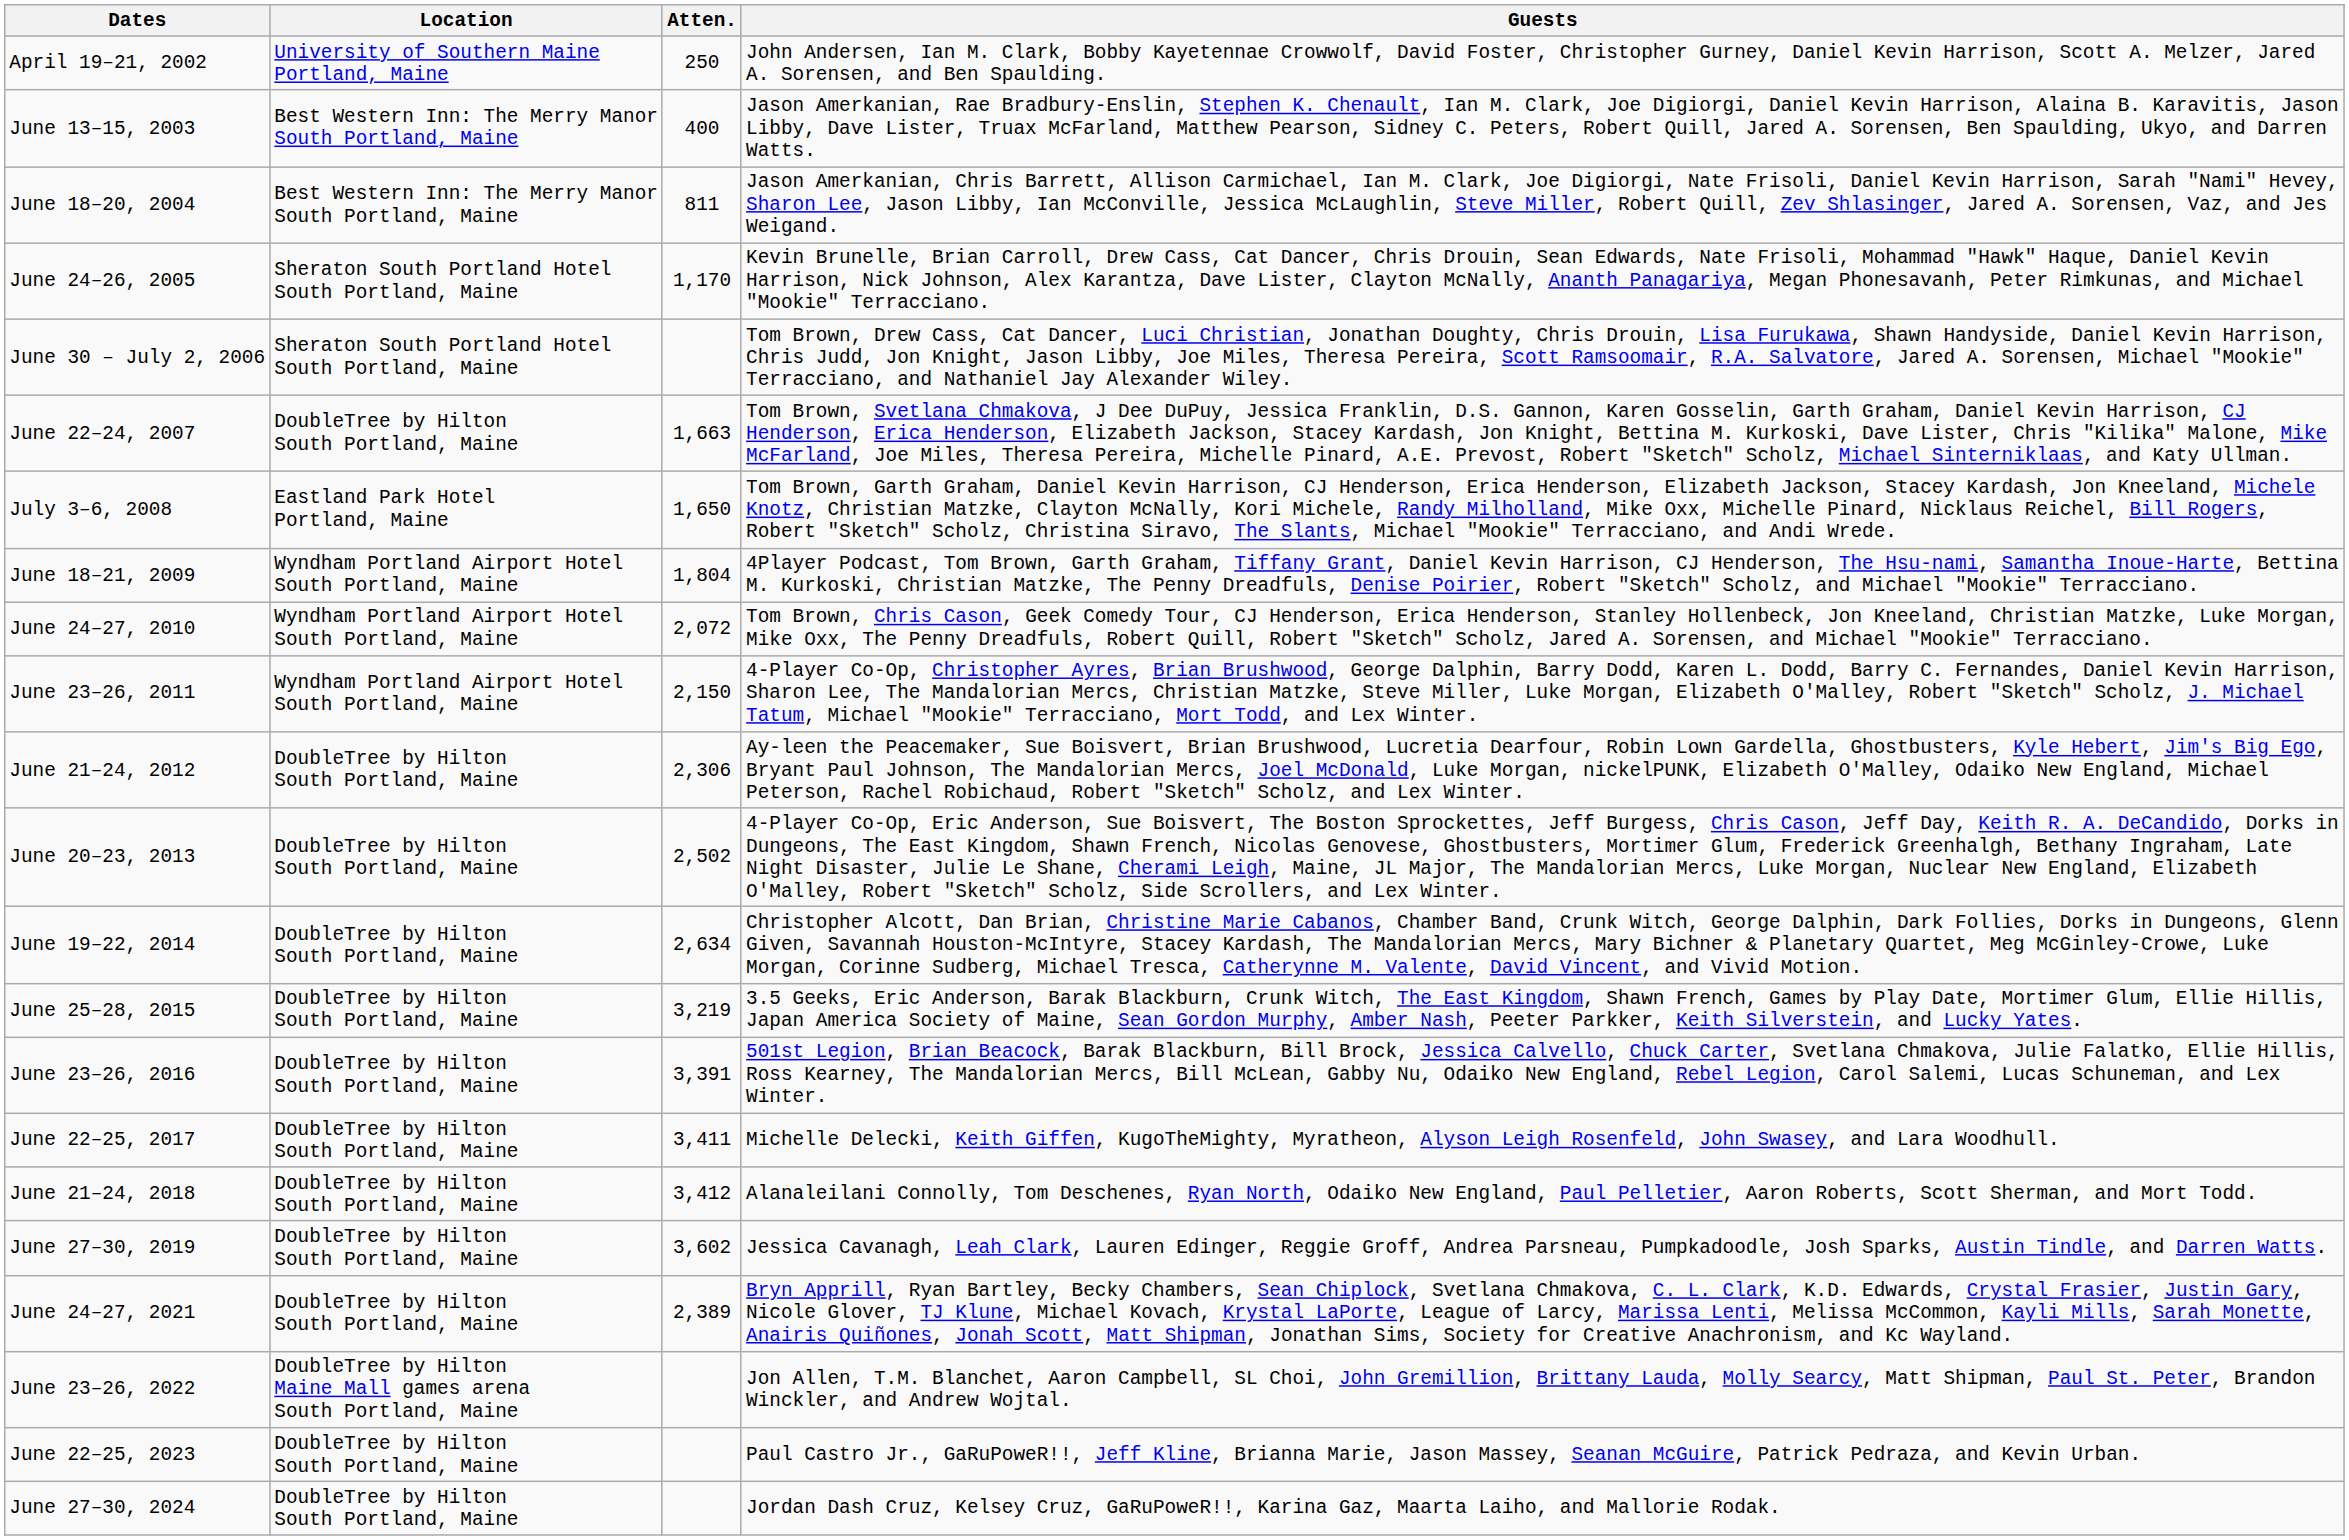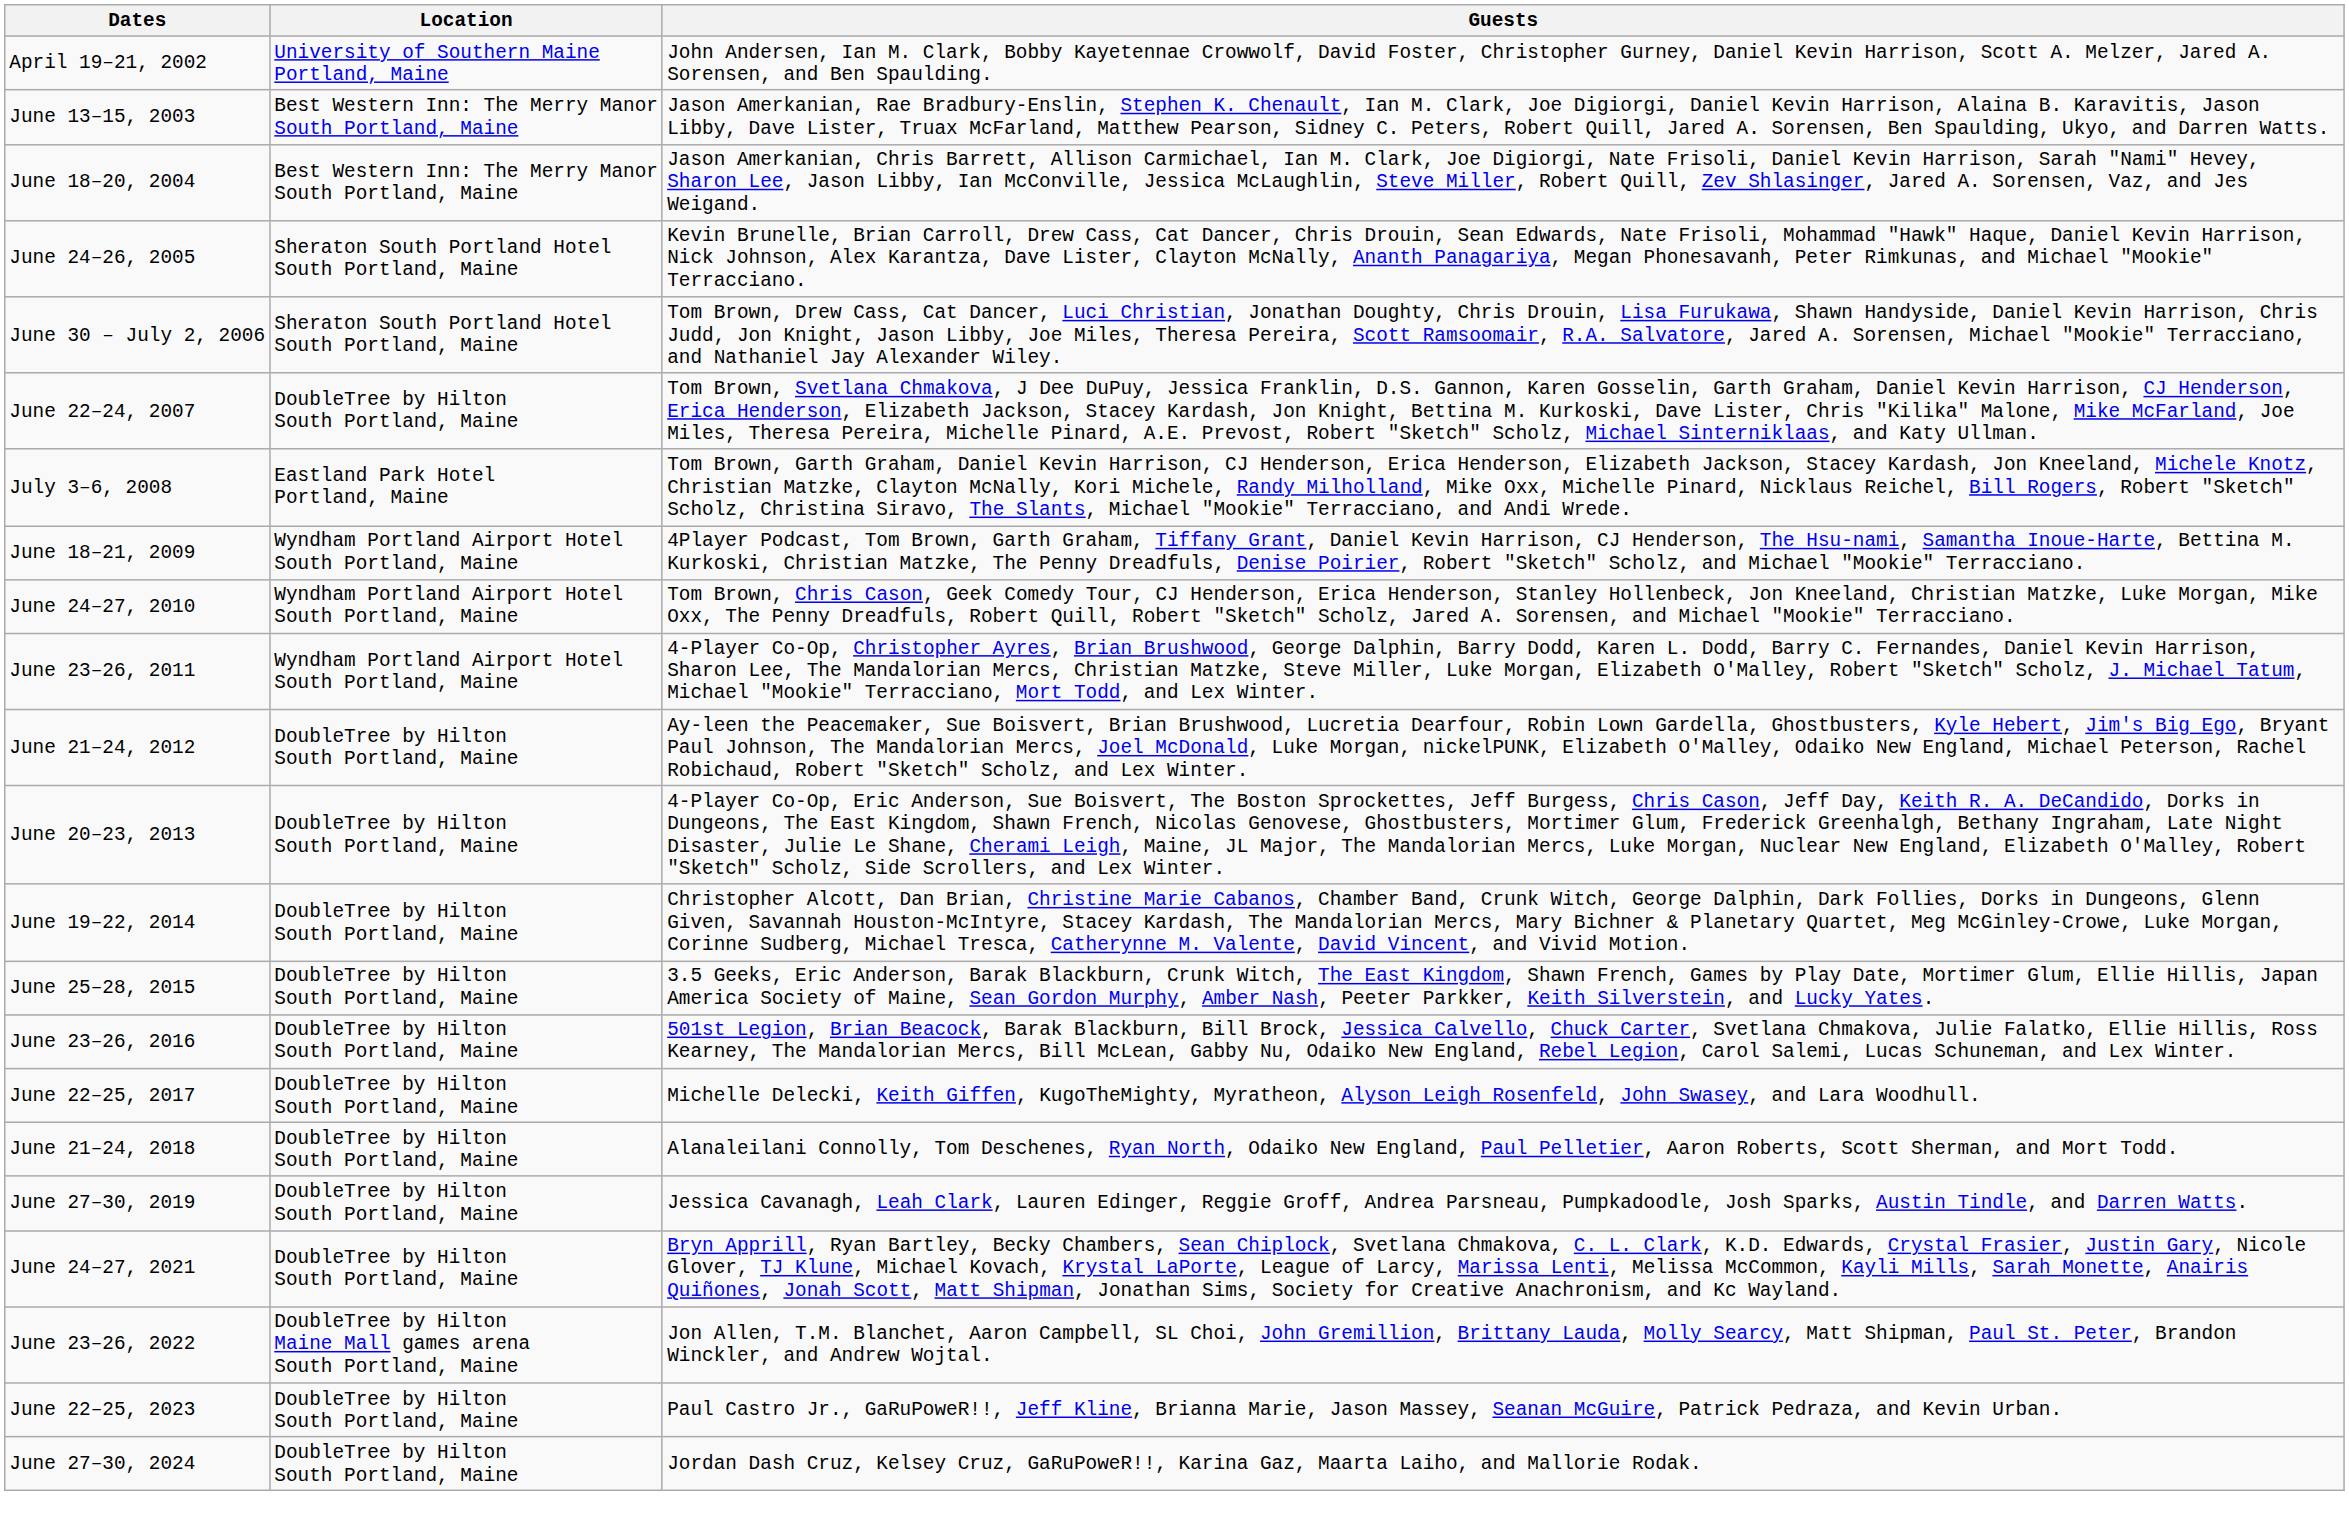- column: Atten. | 250 | 400 | 811 | 1,170 | 1,663 | 1,650 | 1,804 | 2,072 | 2,150 | 2,306 | 2,502 | 2,634 | 3,219 | 3,391 | 3,411 | 3,412 | 3,602 | 2,389
